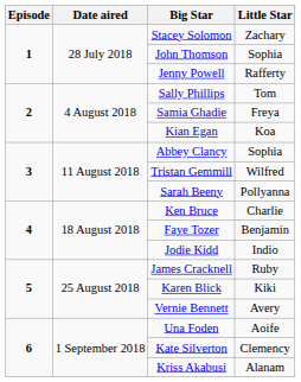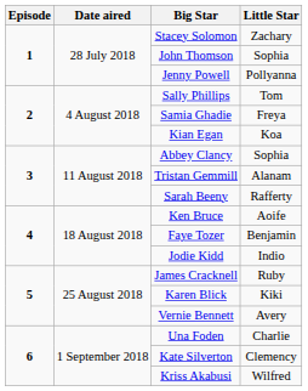Jenny Powell | Little Star: Rafferty -> Pollyanna
Tristan Gemmill | Little Star: Wilfred -> Alanam
Sarah Beeny | Little Star: Pollyanna -> Rafferty
Ken Bruce | Little Star: Charlie -> Aoife
Una Foden | Little Star: Aoife -> Charlie
Kriss Akabusi | Little Star: Alanam -> Wilfred
